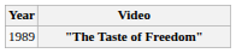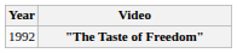"The Taste of Freedom" | Year: 1989 -> 1992
